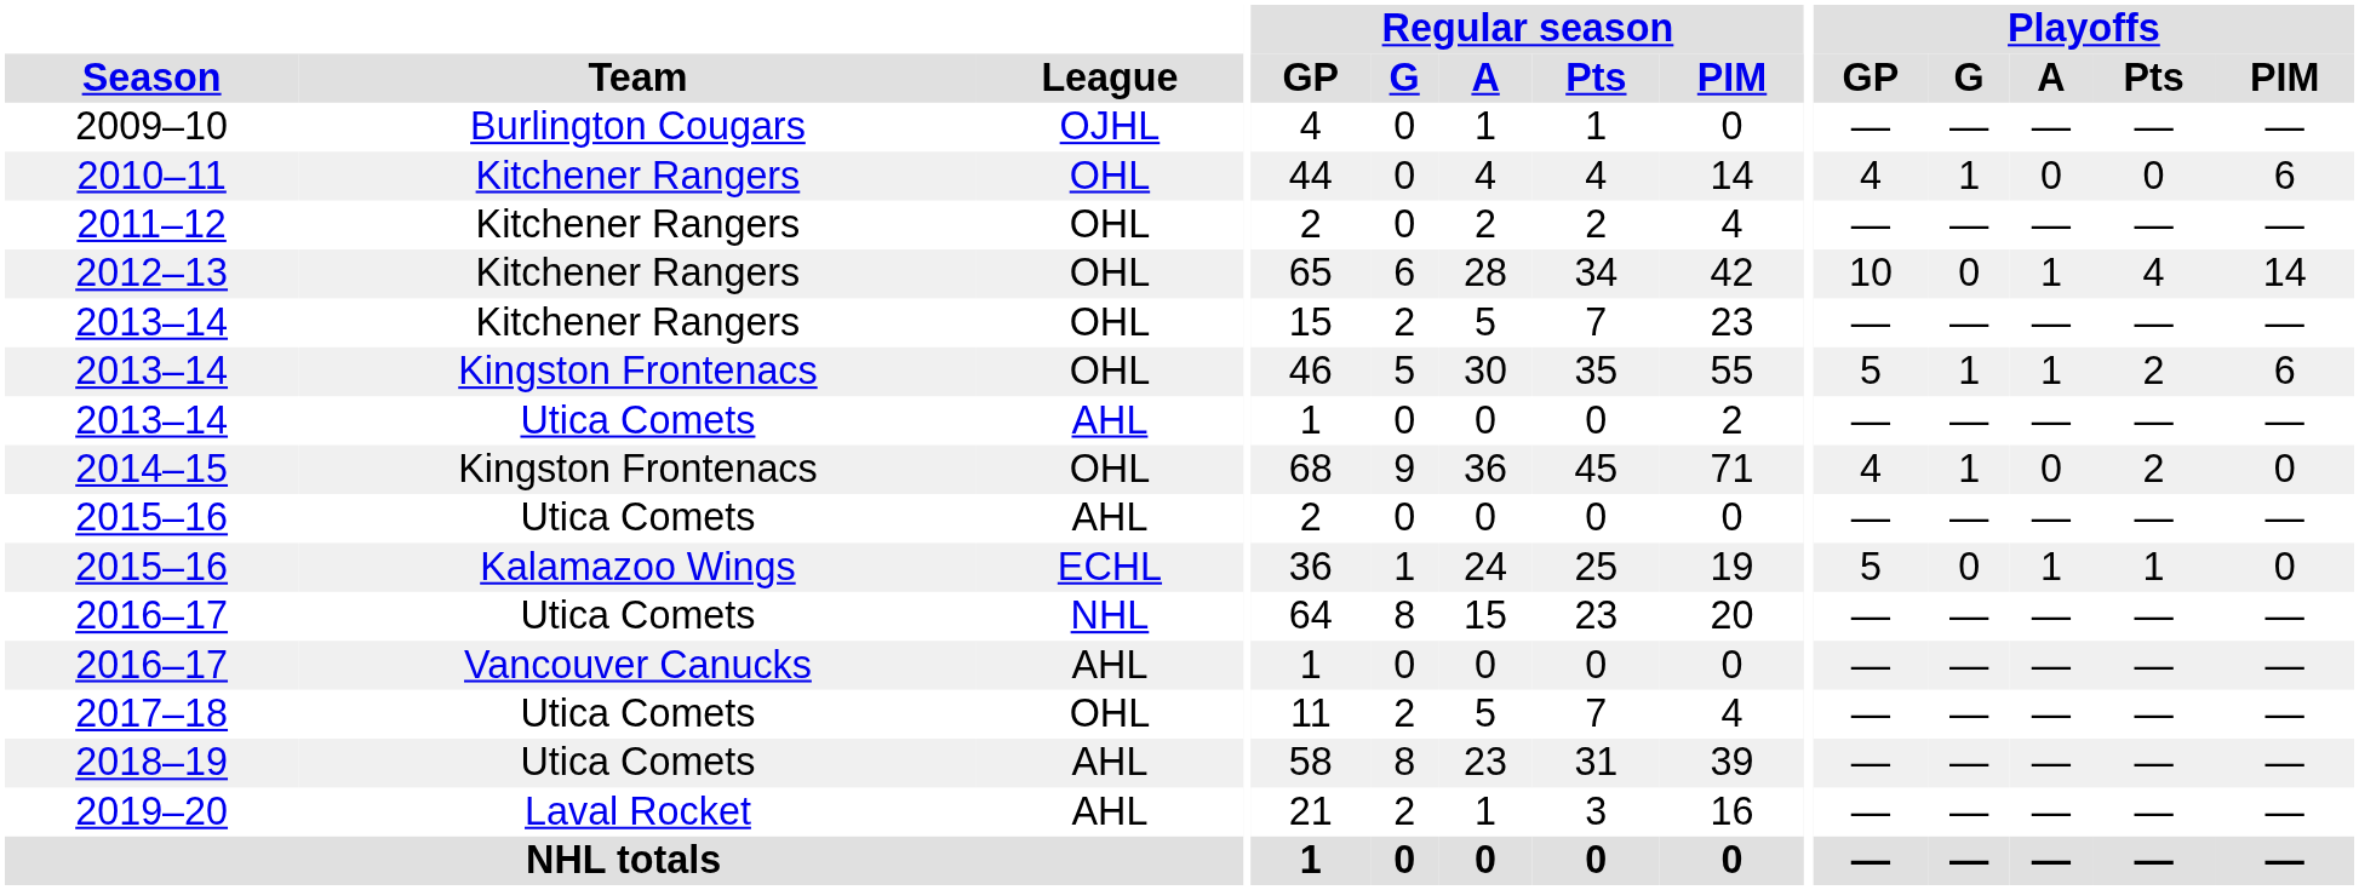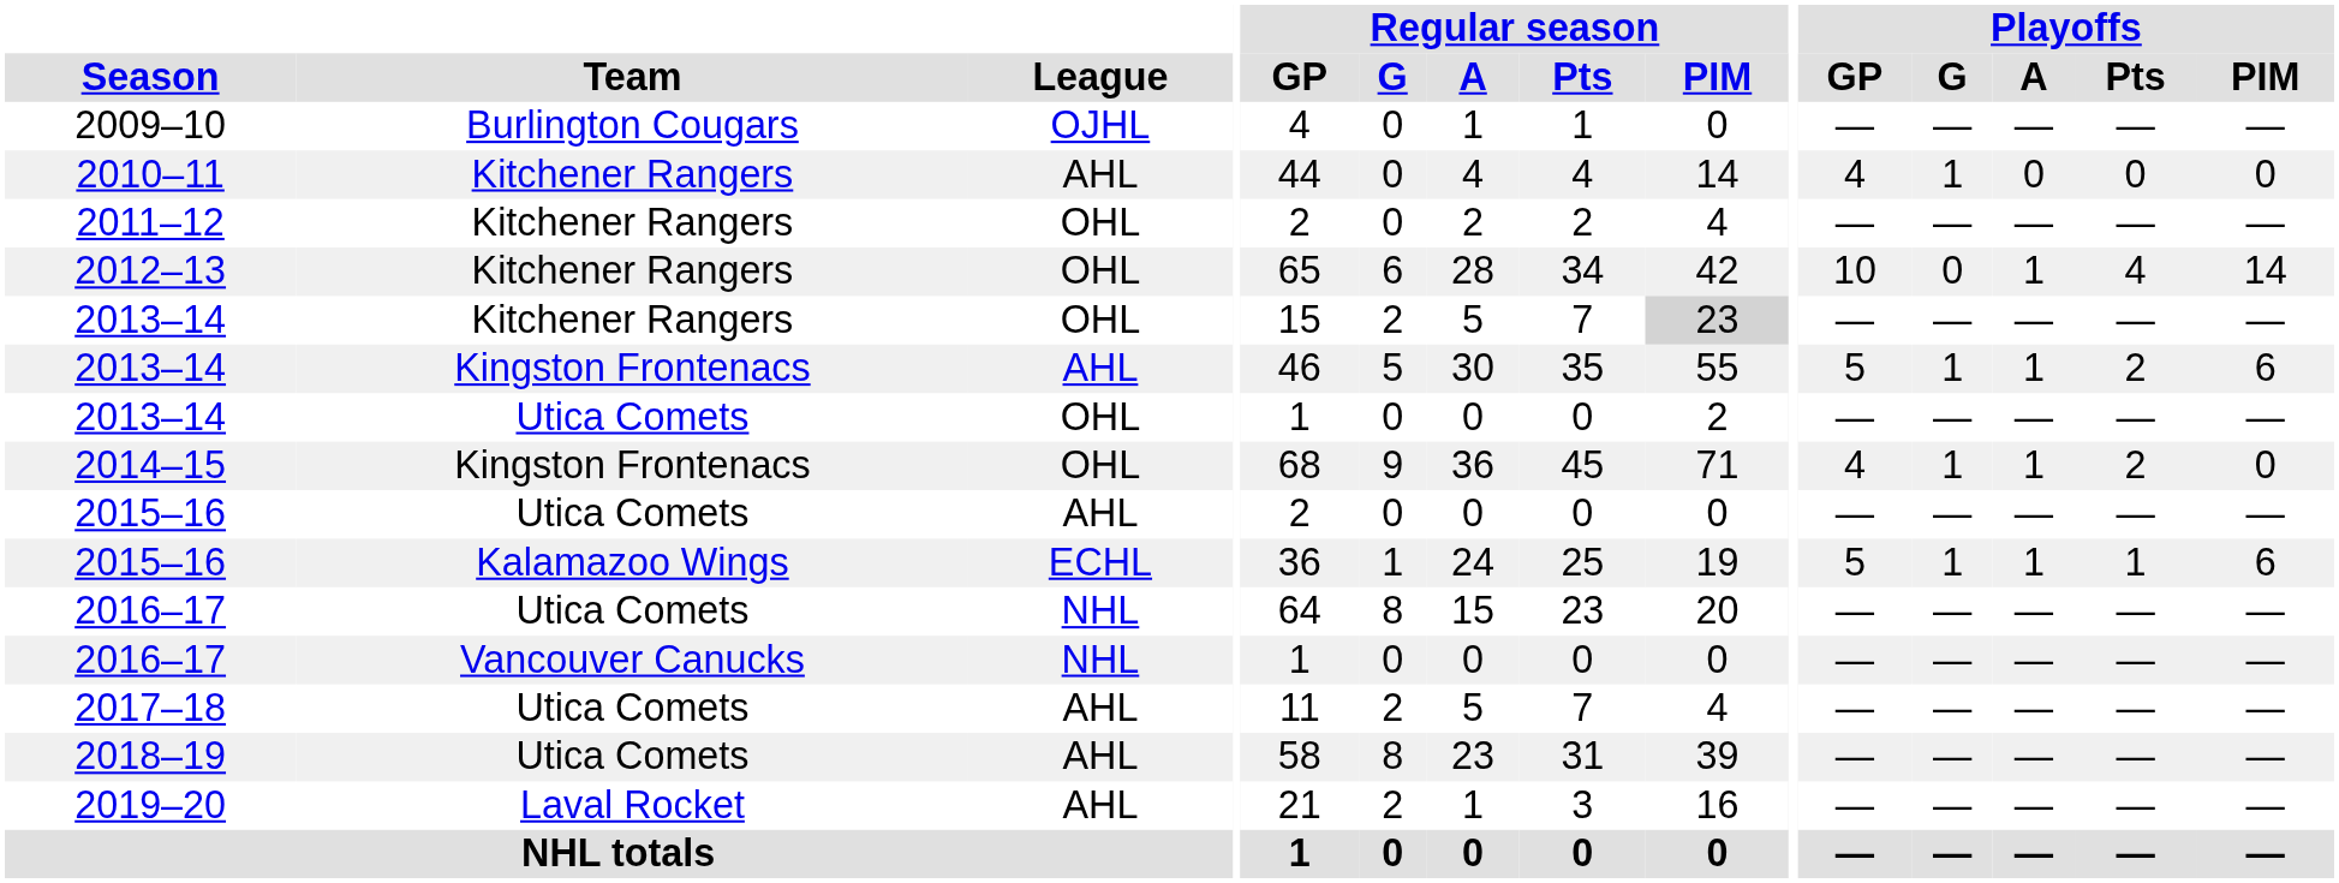2010–11 | League: OHL -> AHL
2010–11 | Playoffs / PIM: 6 -> 0
2013–14 / Kitchener Rangers | Regular season / PIM: no background -> lightgrey background
2013–14 / Kingston Frontenacs | League: OHL -> AHL
2013–14 / Utica Comets | League: AHL -> OHL
2014–15 | Playoffs / A: 0 -> 1
2015–16 / Kalamazoo Wings | Playoffs / G: 0 -> 1
2015–16 / Kalamazoo Wings | Playoffs / PIM: 0 -> 6
2016–17 / Vancouver Canucks | League: AHL -> NHL
2017–18 | League: OHL -> AHL
